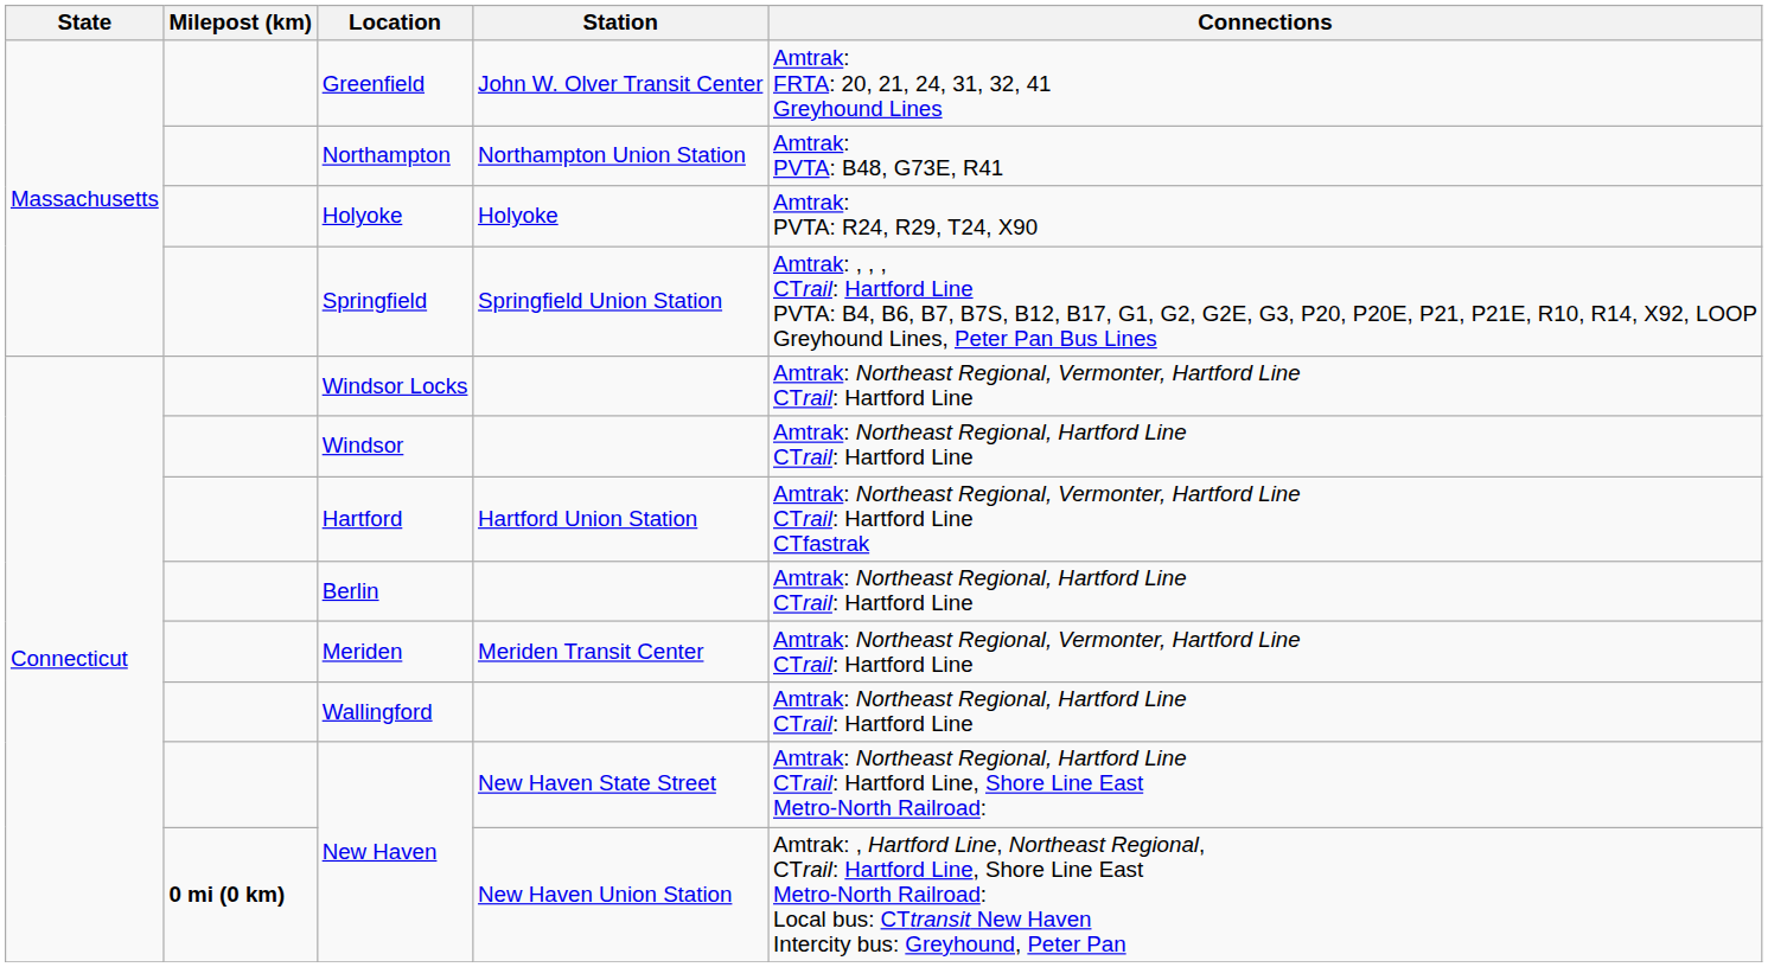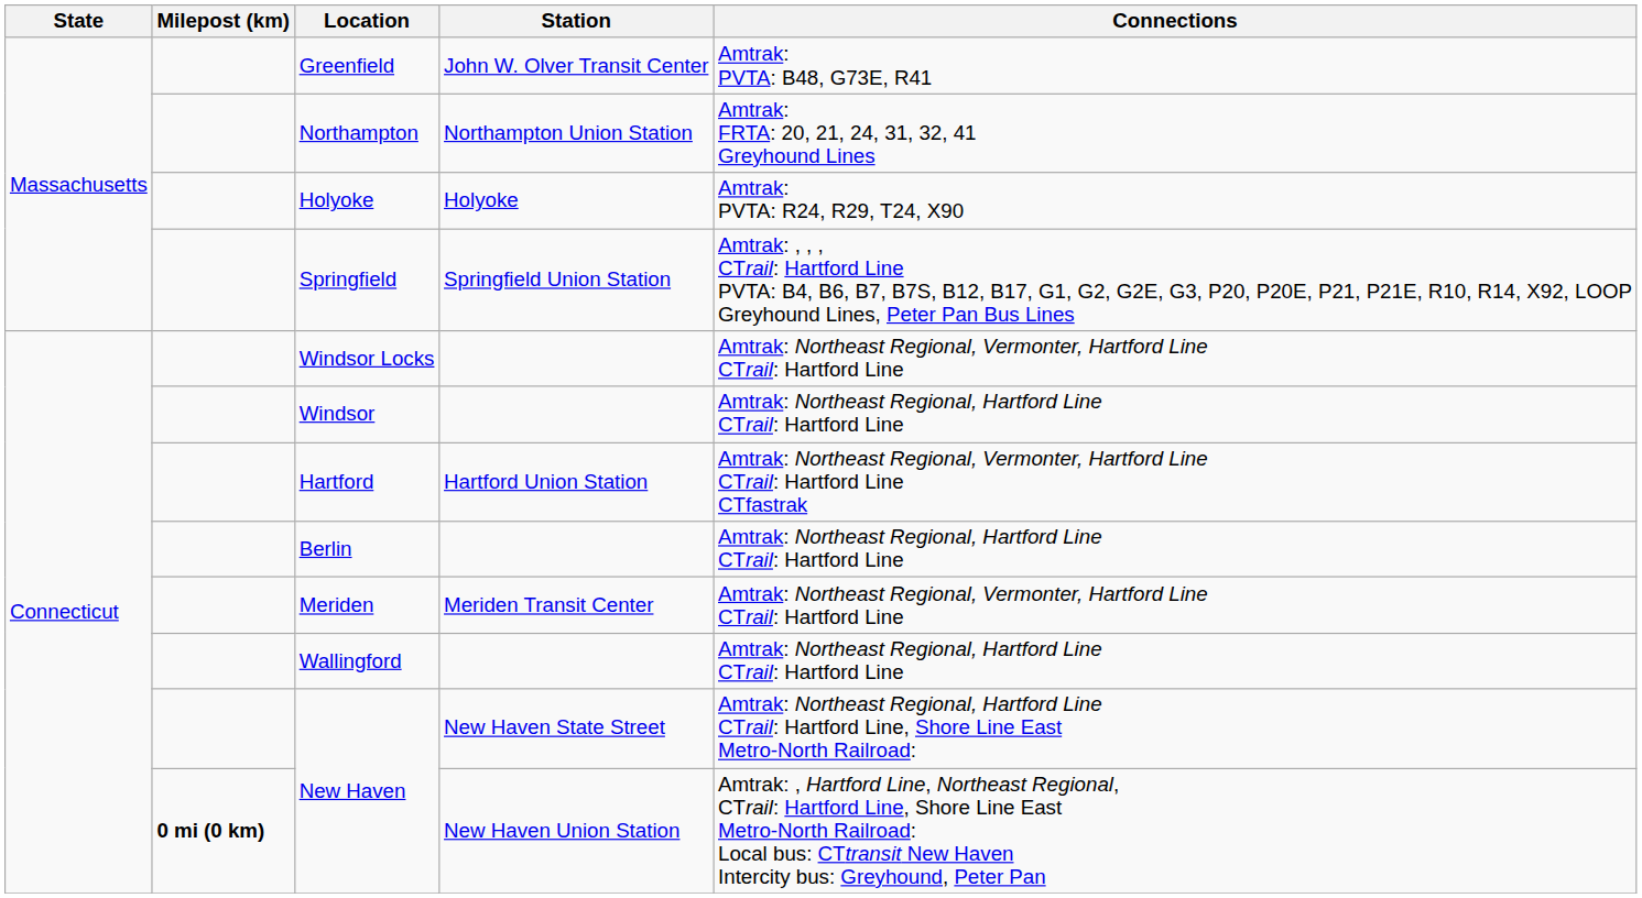Greenfield | Connections: Amtrak: FRTA: 20, 21, 24, 31, 32, 41 Greyhound Lines -> Amtrak: PVTA: B48, G73E, R41
Northampton | Connections: Amtrak: PVTA: B48, G73E, R41 -> Amtrak: FRTA: 20, 21, 24, 31, 32, 41 Greyhound Lines
